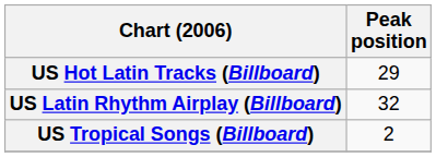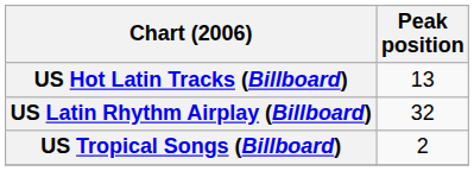US Hot Latin Tracks (Billboard) | Peak position: 29 -> 13
